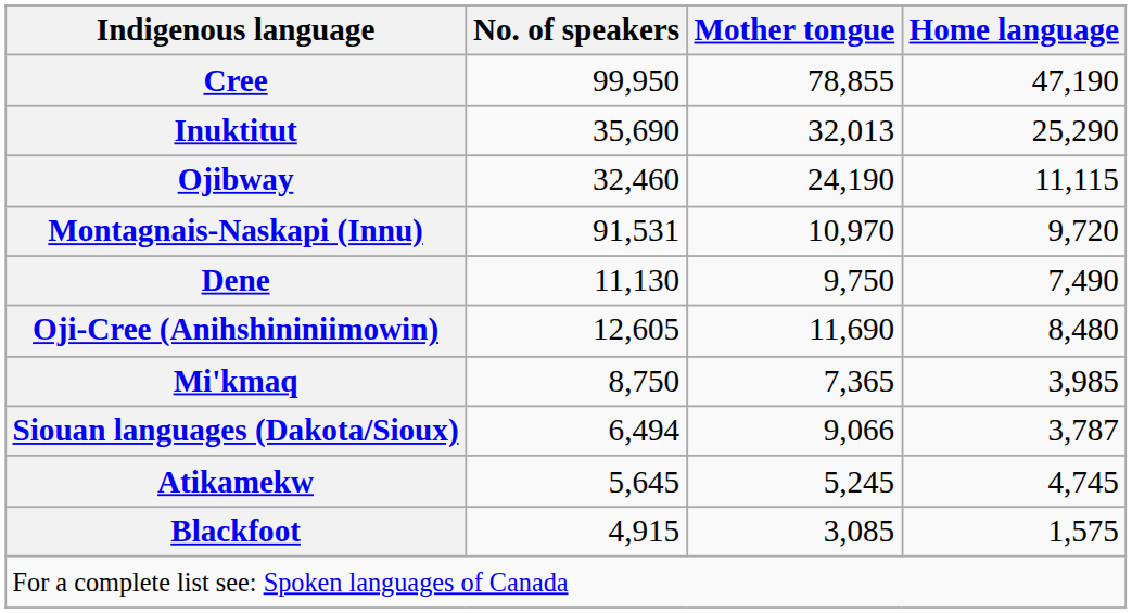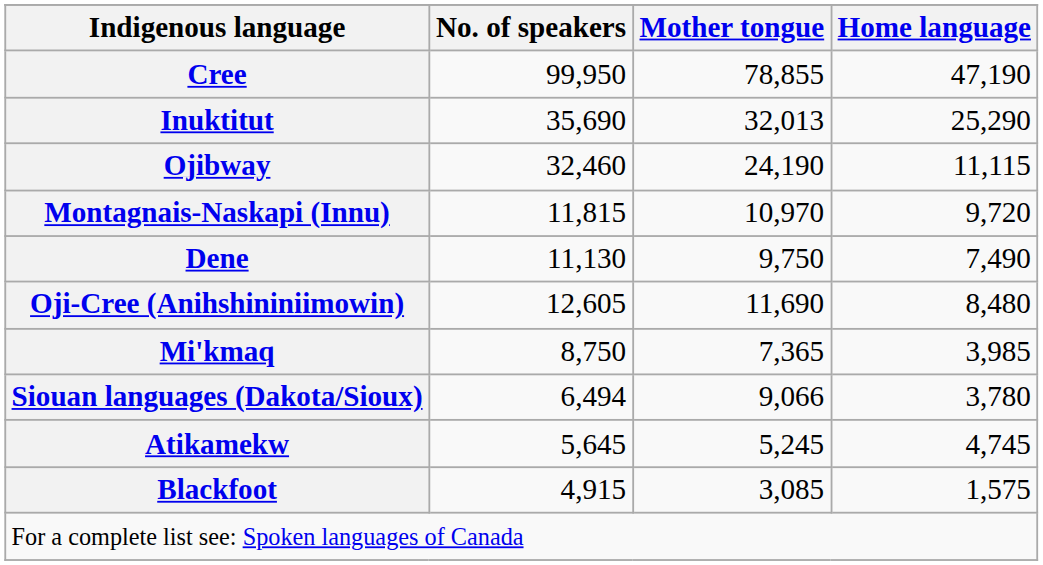Montagnais-Naskapi (Innu) | No. of speakers: 91,531 -> 11,815
Siouan languages (Dakota/Sioux) | Home language: 3,787 -> 3,780
